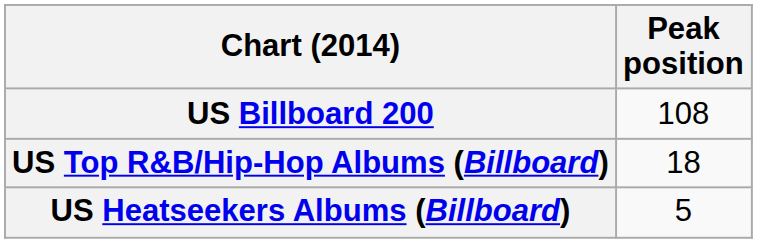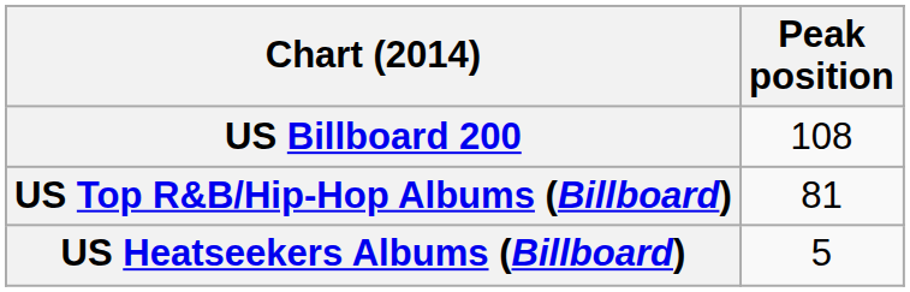US Top R&B/Hip-Hop Albums (Billboard) | Peak position: 18 -> 81
